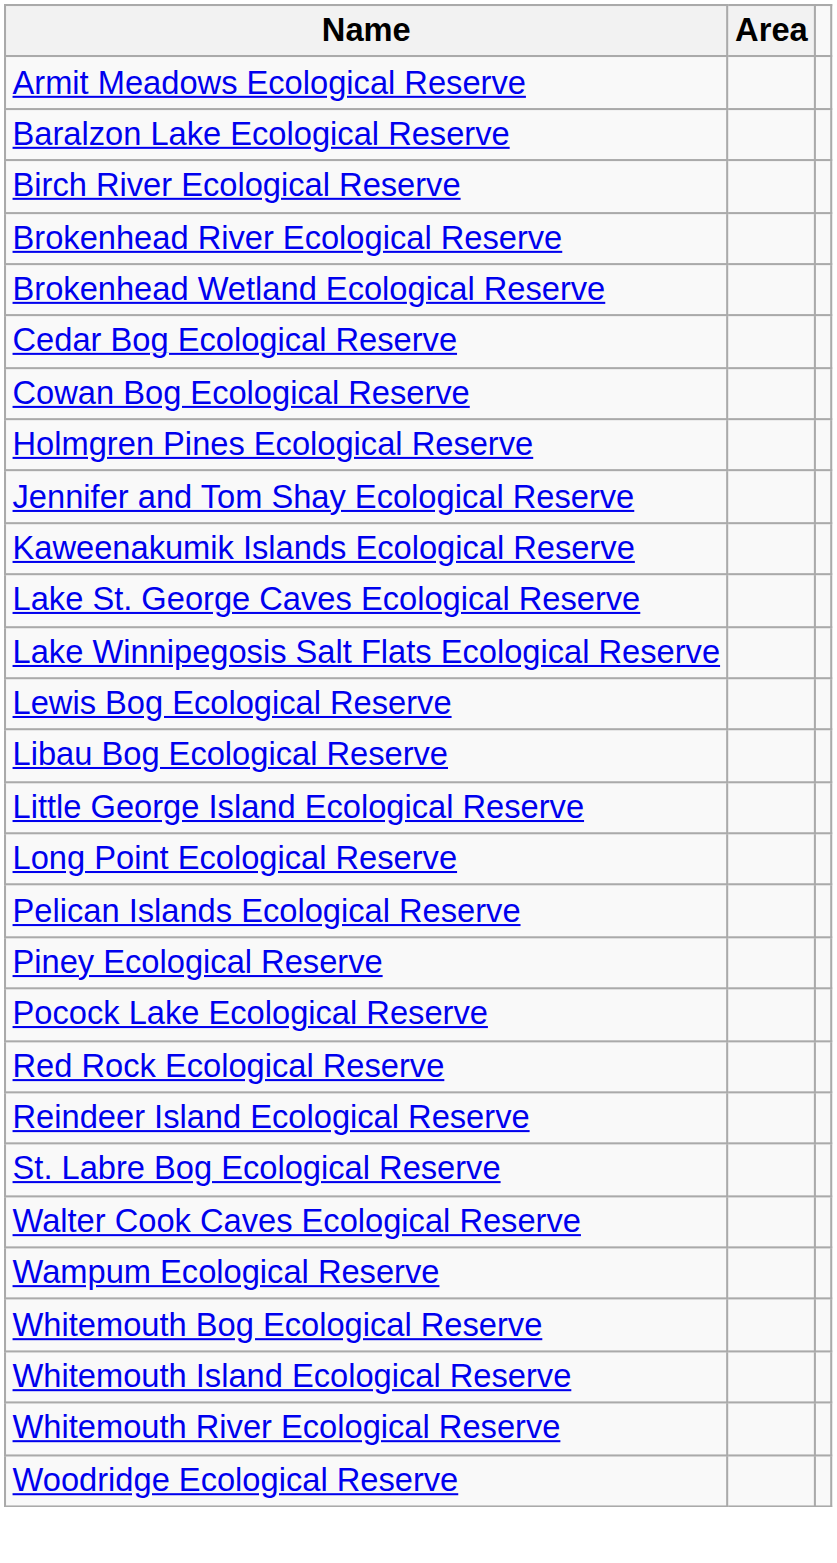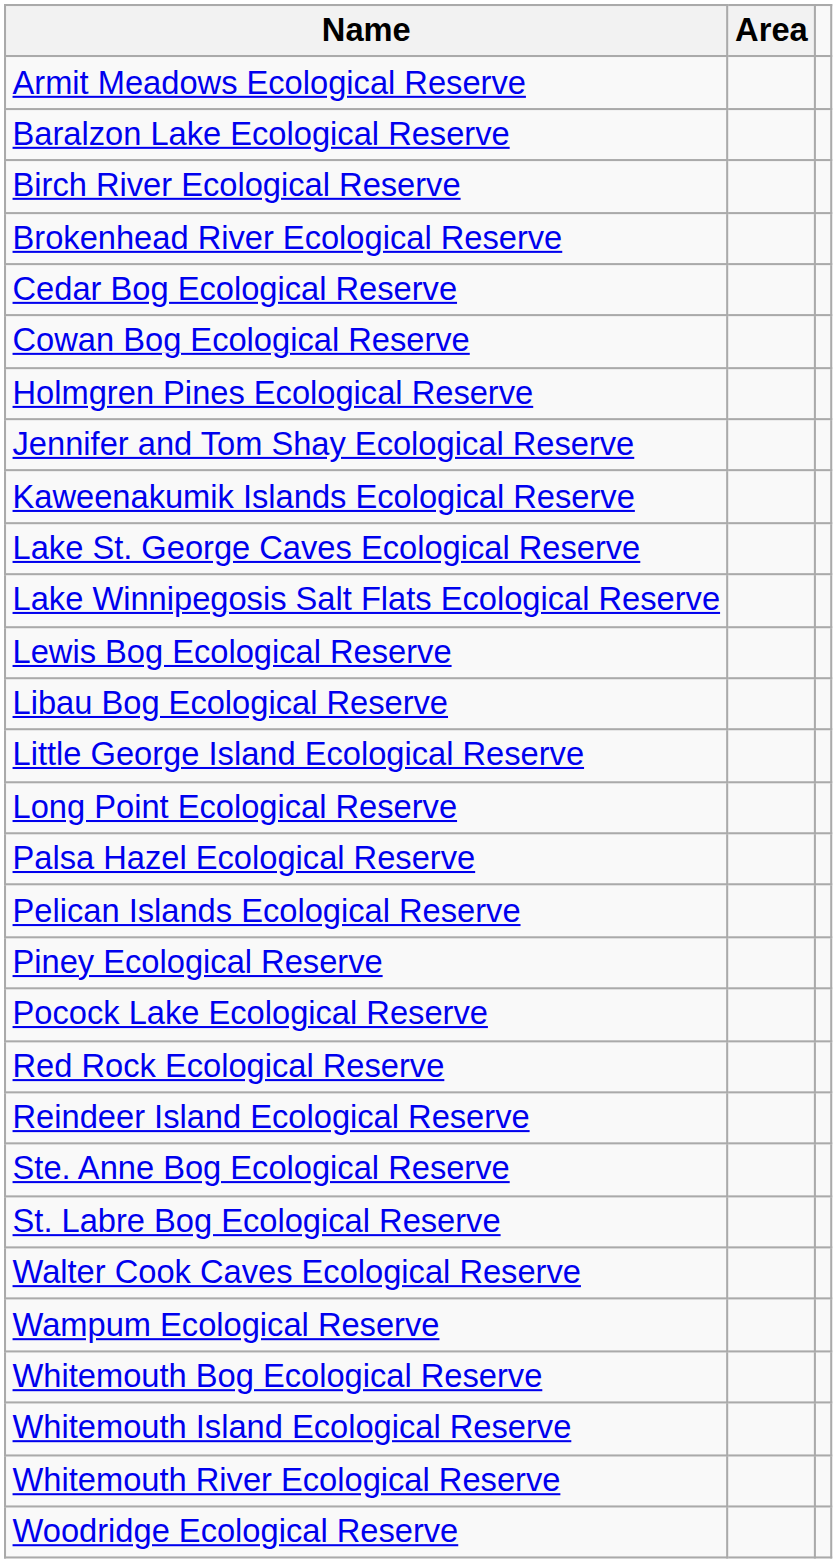- row: Brokenhead Wetland Ecological Reserve
+ row: Palsa Hazel Ecological Reserve
+ row: Ste. Anne Bog Ecological Reserve
